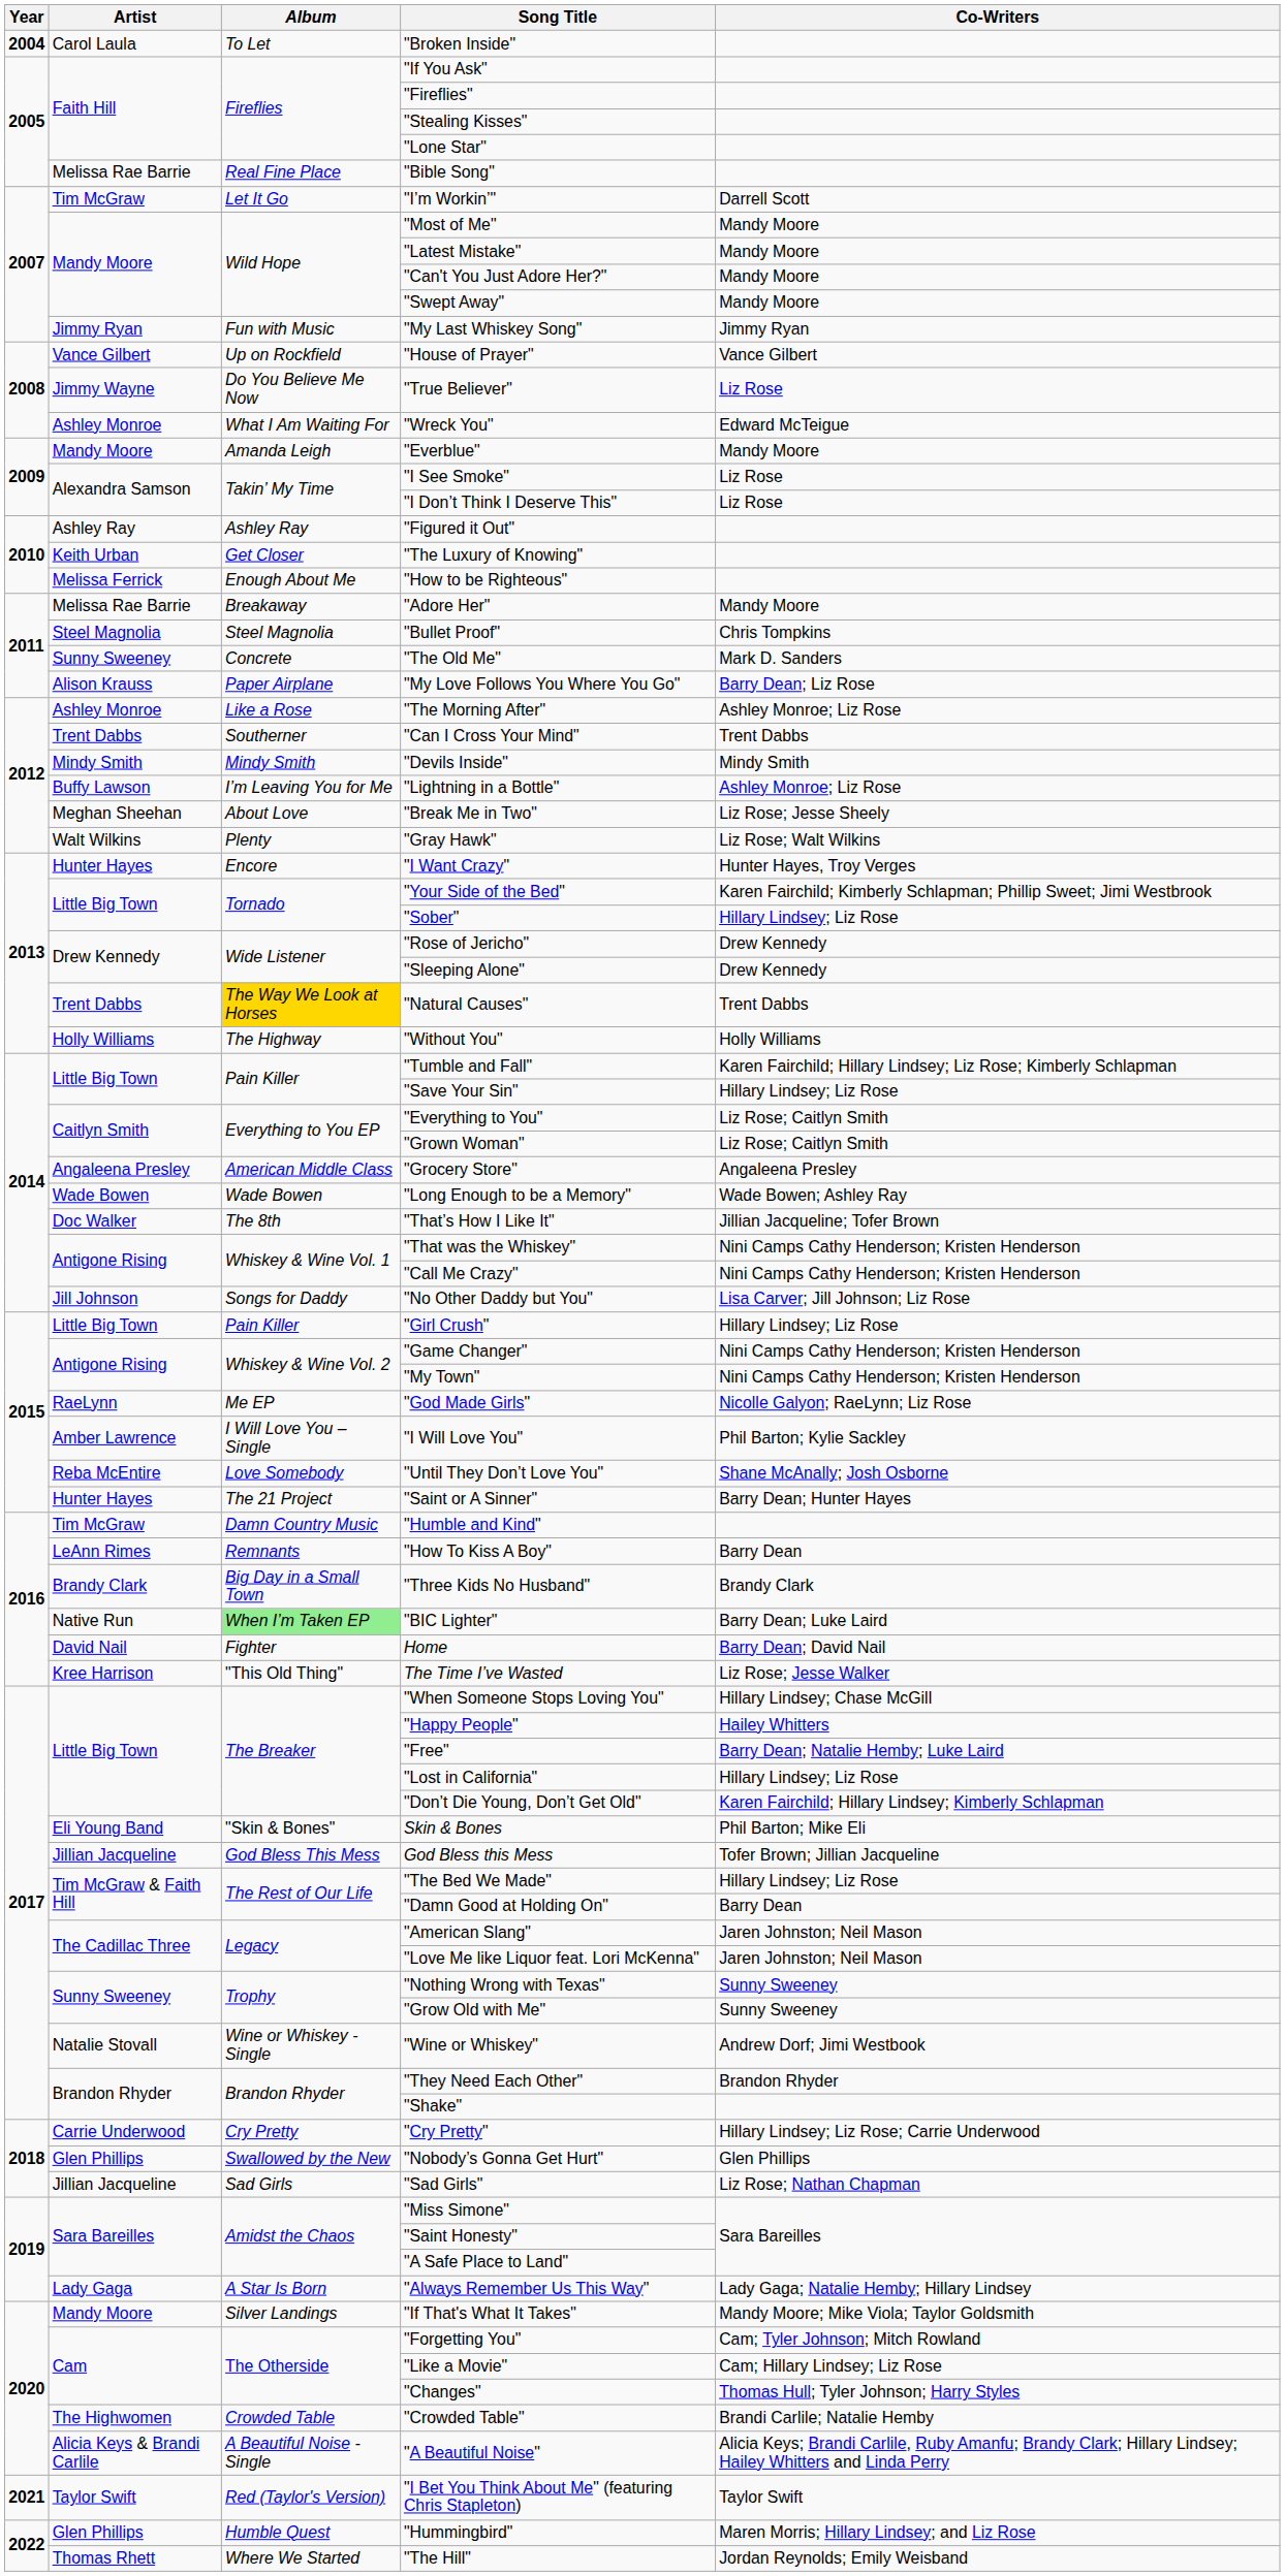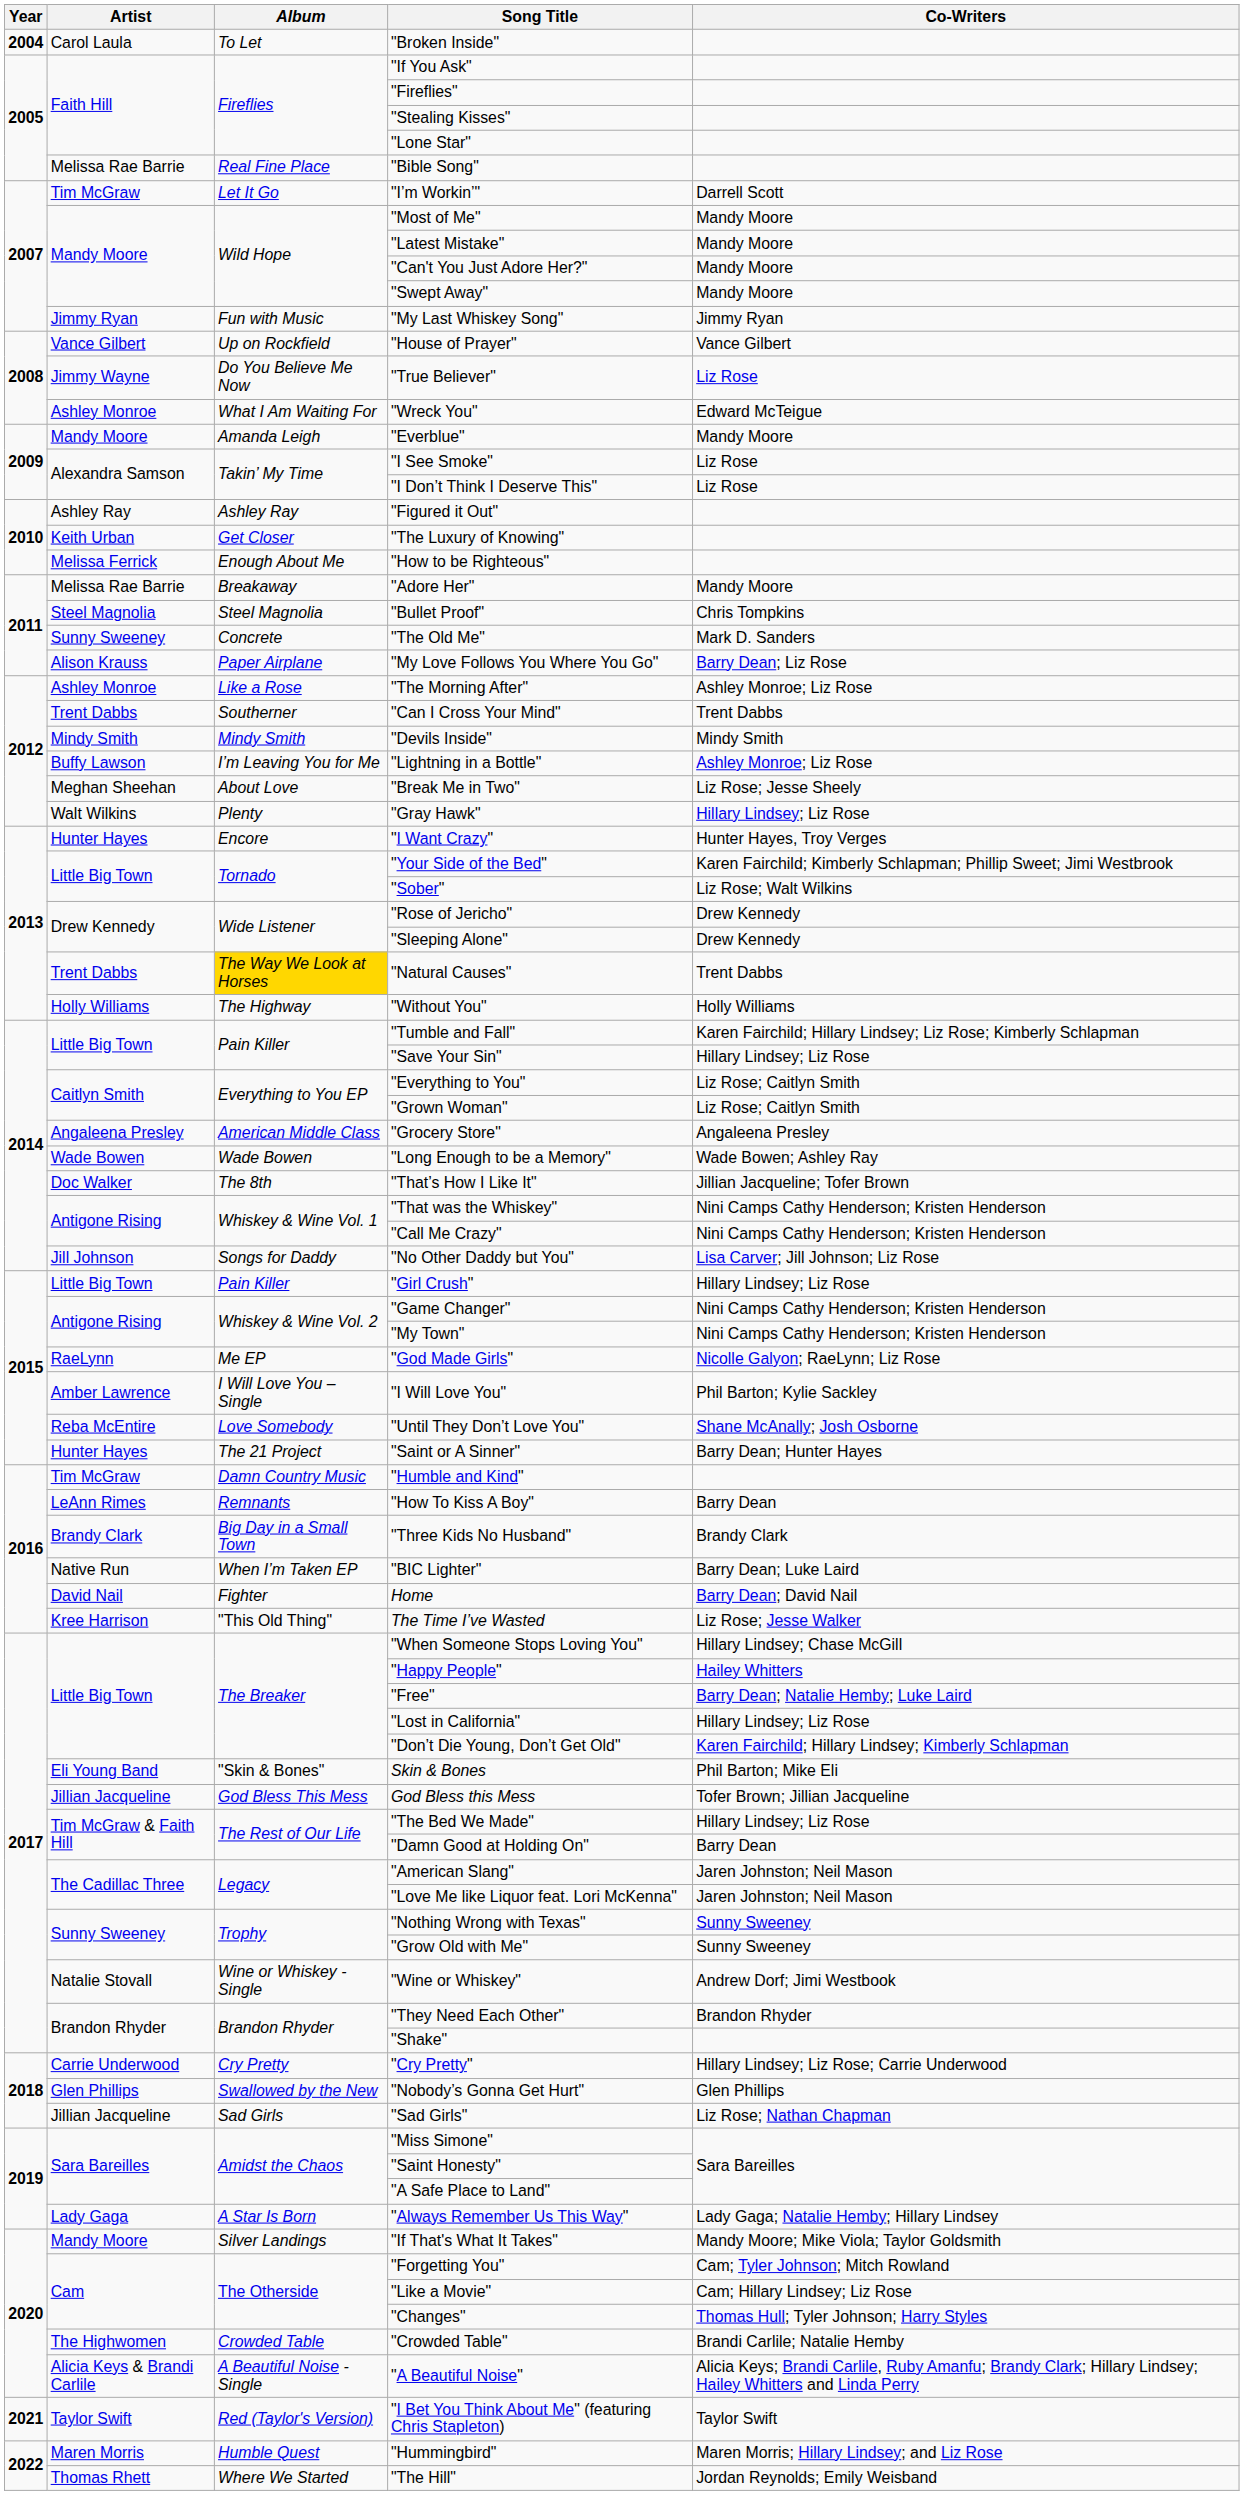"Gray Hawk" | Co-Writers: Liz Rose; Walt Wilkins -> Hillary Lindsey; Liz Rose
"Sober" | Co-Writers: Hillary Lindsey; Liz Rose -> Liz Rose; Walt Wilkins
"BIC Lighter" | Album: lightgreen background -> no background
"Hummingbird" | Artist: Glen Phillips -> Maren Morris
